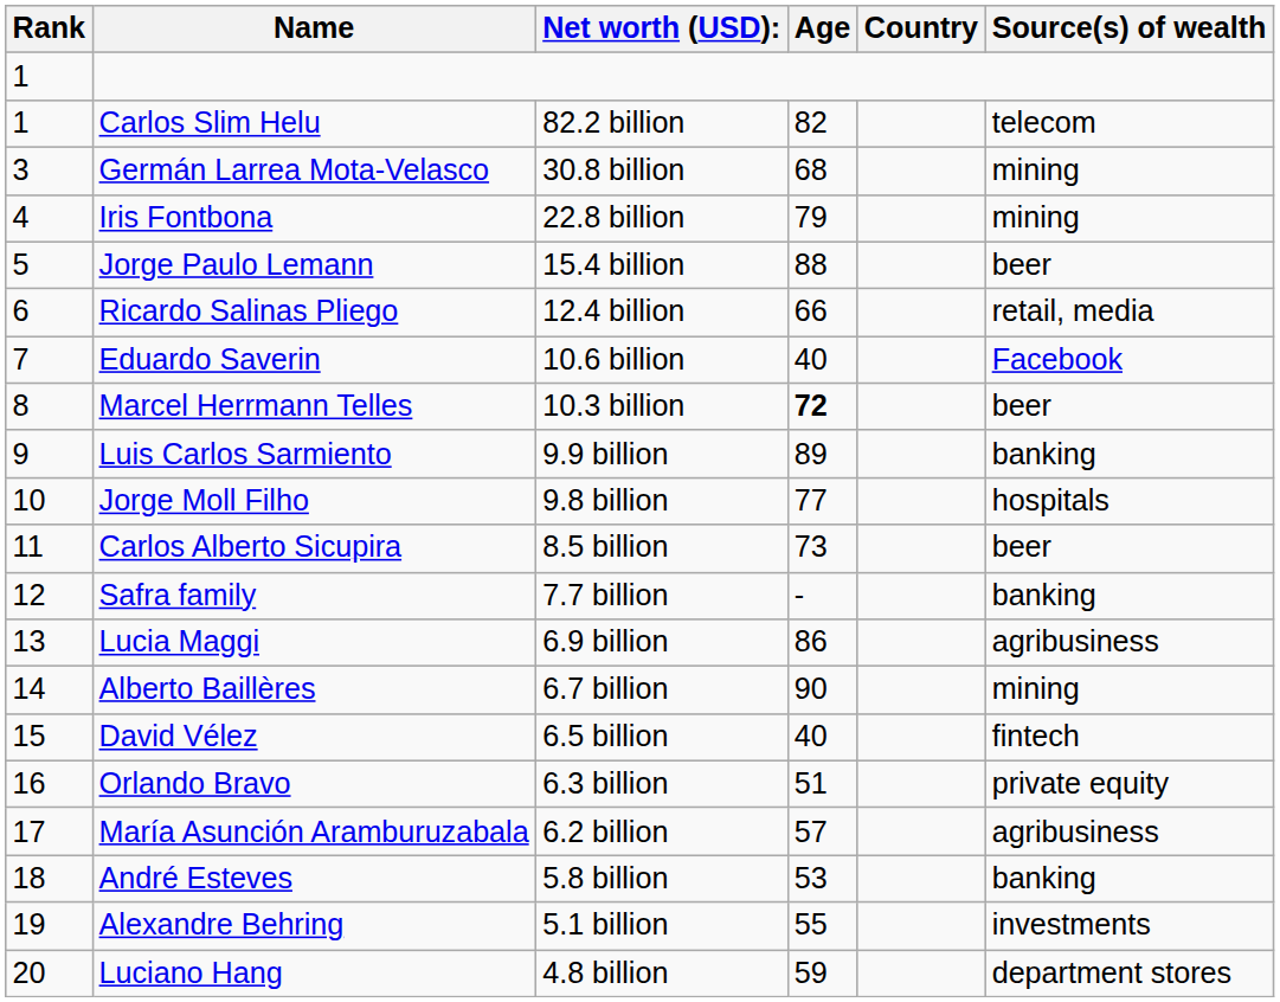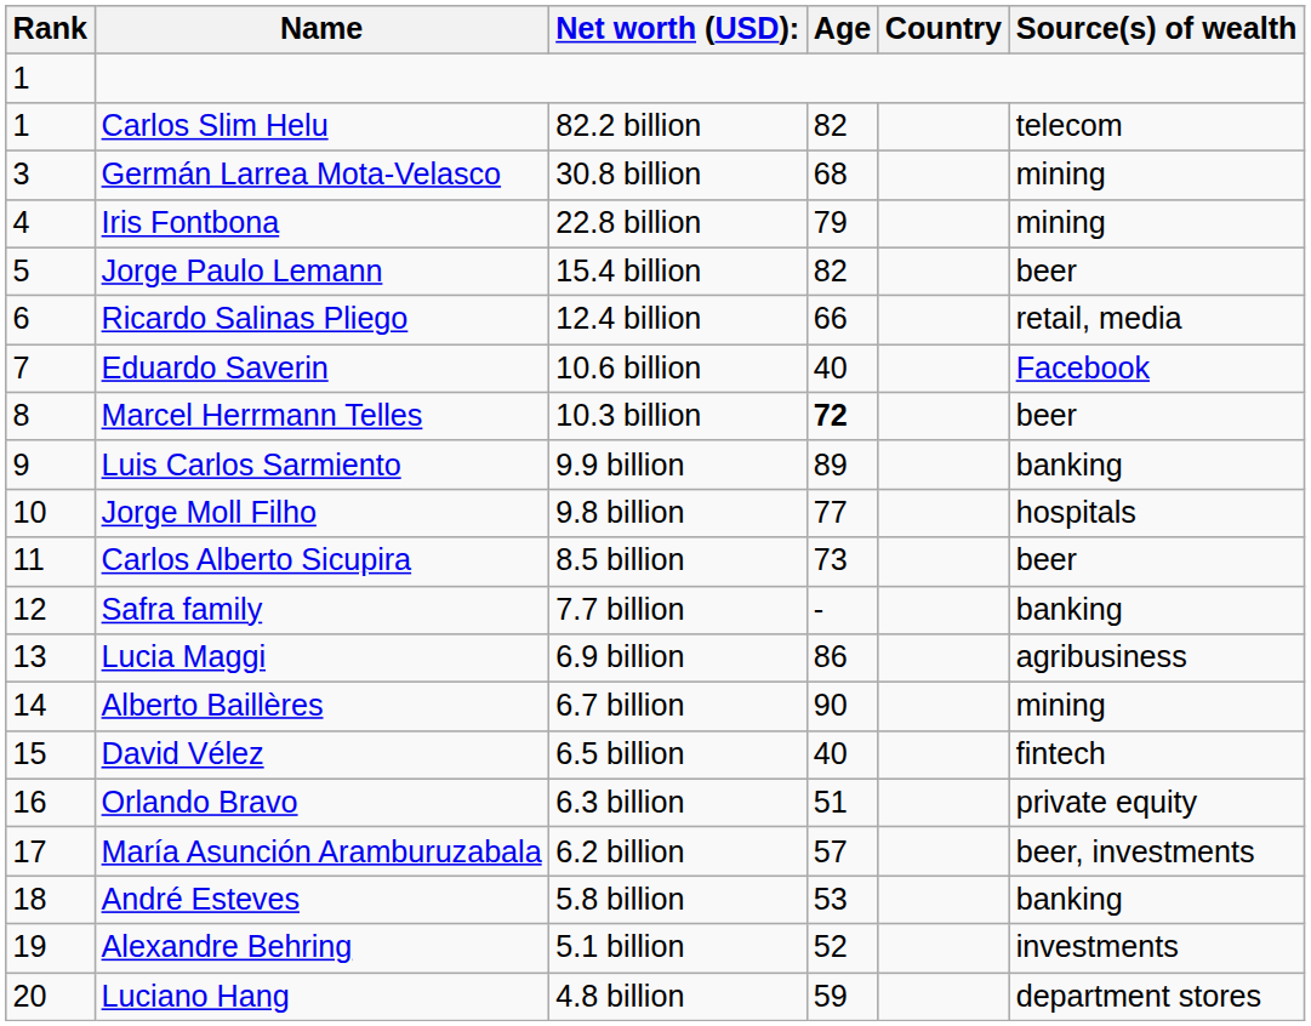Jorge Paulo Lemann | Age: 88 -> 82
María Asunción Aramburuzabala | Source(s) of wealth: agribusiness -> beer, investments
Alexandre Behring | Age: 55 -> 52
